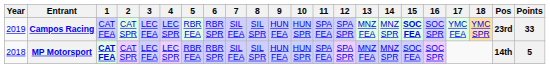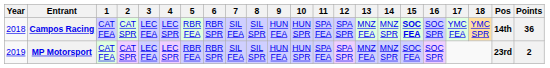Campos Racing | Year: 2019 -> 2018
Campos Racing | Pos: 23rd -> 14th
Campos Racing | Points: 33 -> 36
MP Motorsport | Year: 2018 -> 2019
MP Motorsport | 1: bold -> normal
MP Motorsport | Pos: 14th -> 23rd
MP Motorsport | Points: 5 -> 2
